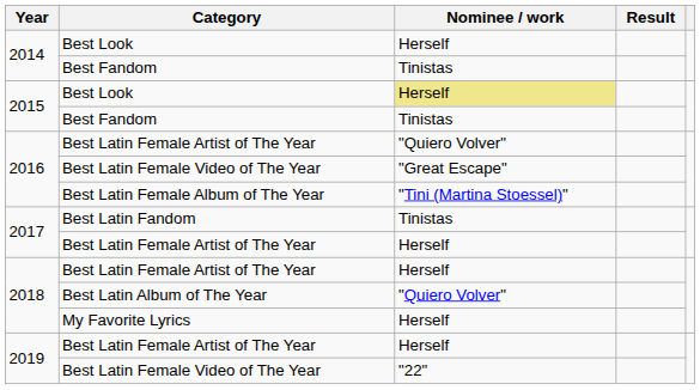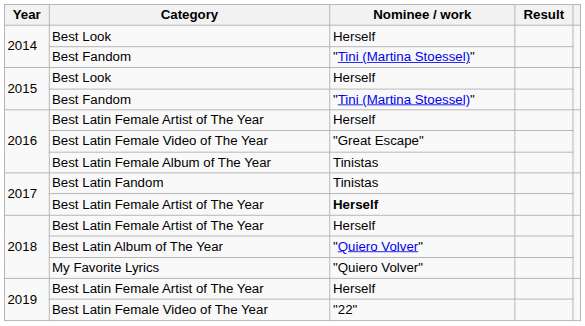2014 / Best Fandom | Nominee / work: Tinistas -> "Tini (Martina Stoessel)"
2015 / Best Look | Nominee / work: khaki background -> no background
2015 / Best Fandom | Nominee / work: Tinistas -> "Tini (Martina Stoessel)"
2016 / Best Latin Female Artist of The Year | Nominee / work: "Quiero Volver" -> Herself
Best Latin Female Album of The Year | Nominee / work: "Tini (Martina Stoessel)" -> Tinistas
2017 / Best Latin Female Artist of The Year | Nominee / work: normal -> bold
My Favorite Lyrics | Nominee / work: Herself -> "Quiero Volver"
